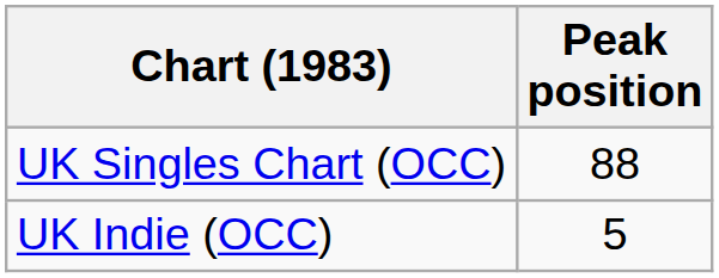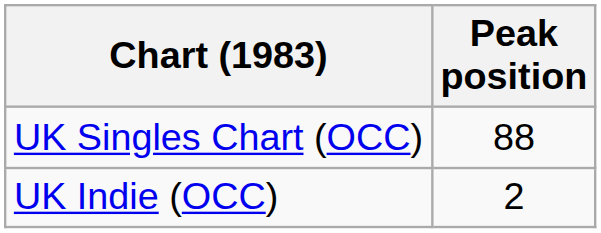UK Indie (OCC) | Peak position: 5 -> 2
